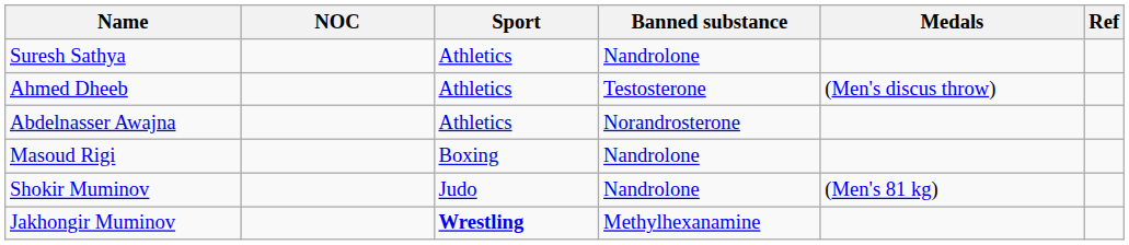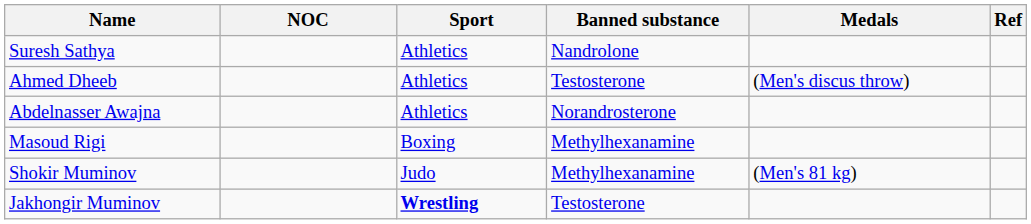Masoud Rigi | Banned substance: Nandrolone -> Methylhexanamine
Shokir Muminov | Banned substance: Nandrolone -> Methylhexanamine
Jakhongir Muminov | Banned substance: Methylhexanamine -> Testosterone
